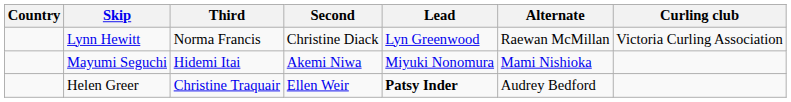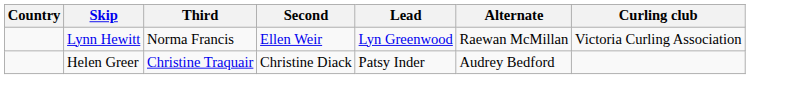Lynn Hewitt | Second: Christine Diack -> Ellen Weir
- row: Mayumi Seguchi | Hidemi Itai | Akemi Niwa | Miyuki Nonomura | Mami Nishioka
Helen Greer | Second: Ellen Weir -> Christine Diack
Helen Greer | Lead: bold -> normal
